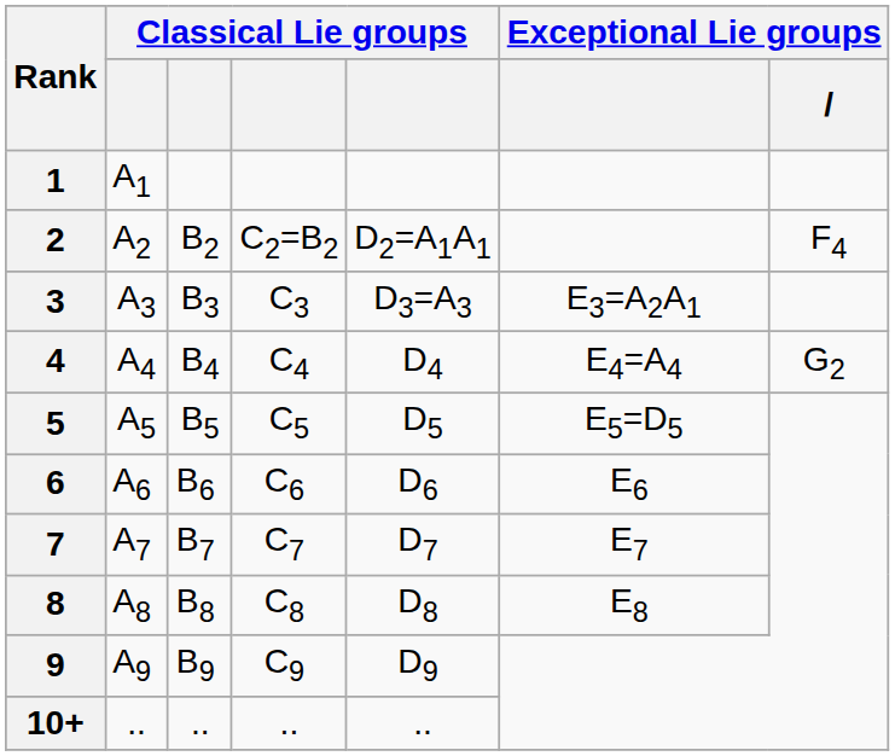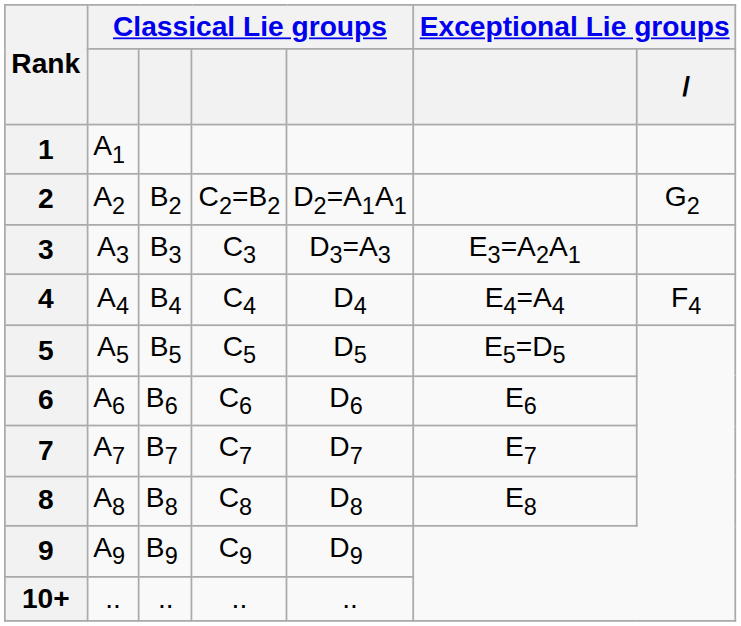2 | column 7: F4 -> G2
4 | column 7: G2 -> F4
